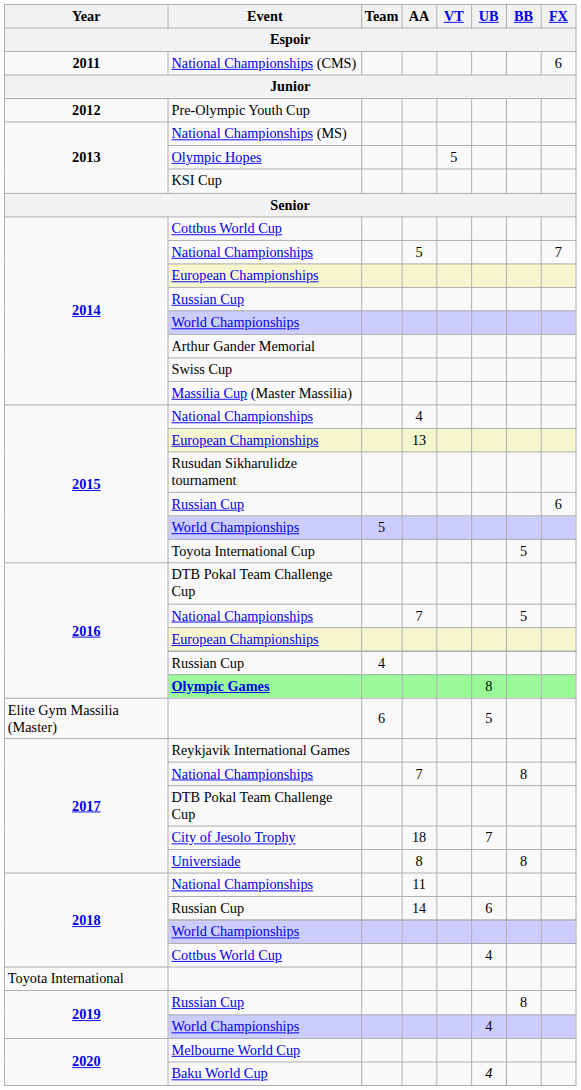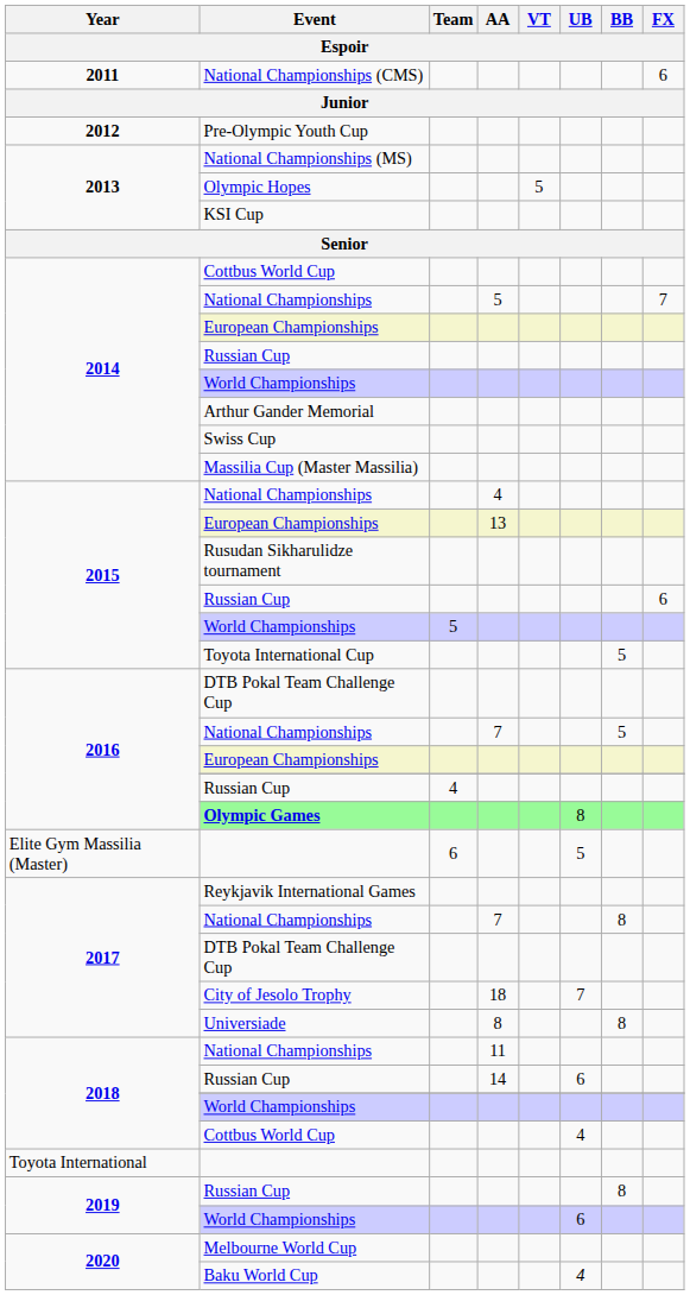2019 / World Championships | UB: 4 -> 6
